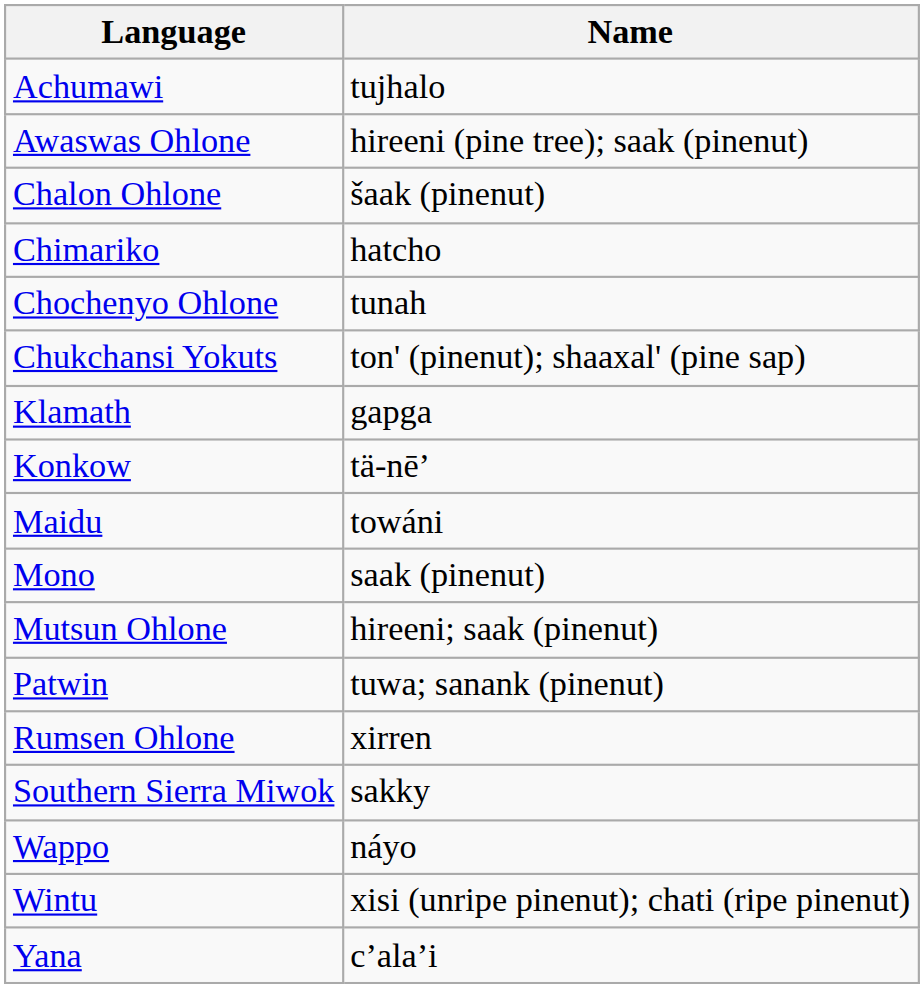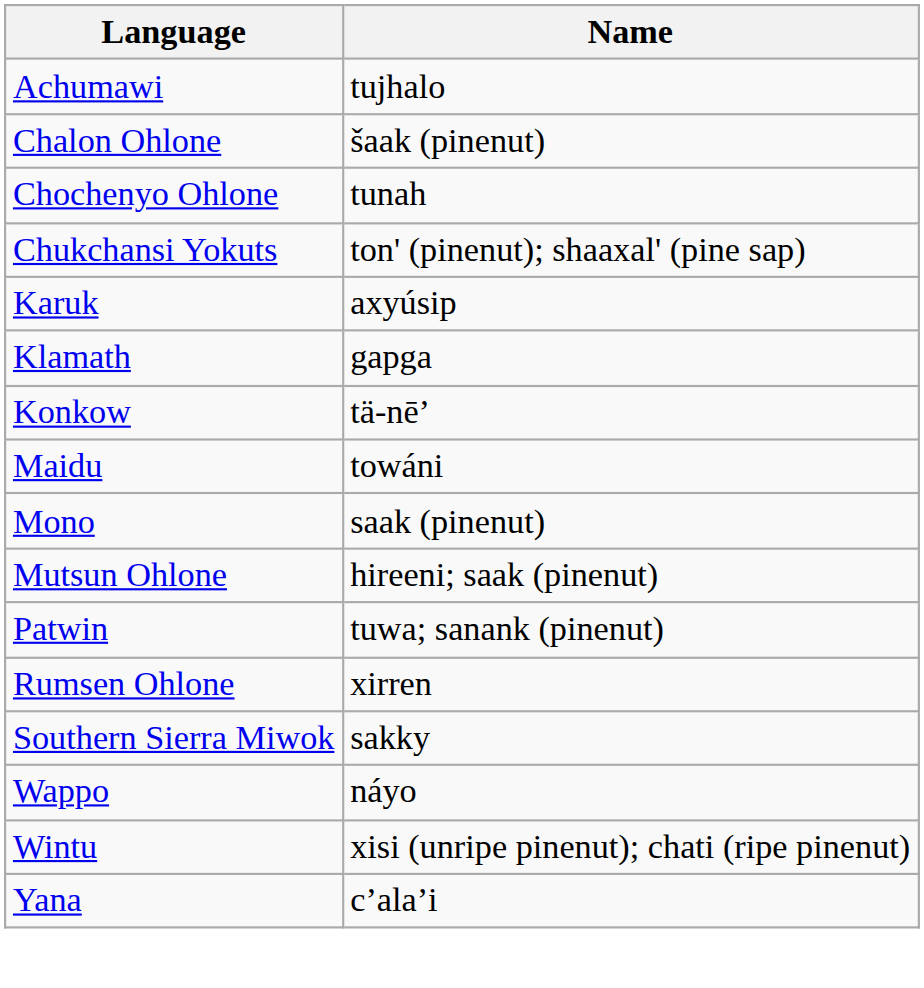- row: Awaswas Ohlone | hireeni (pine tree); saak (pinenut)
- row: Chimariko | hatcho
+ row: Karuk | axyúsip
